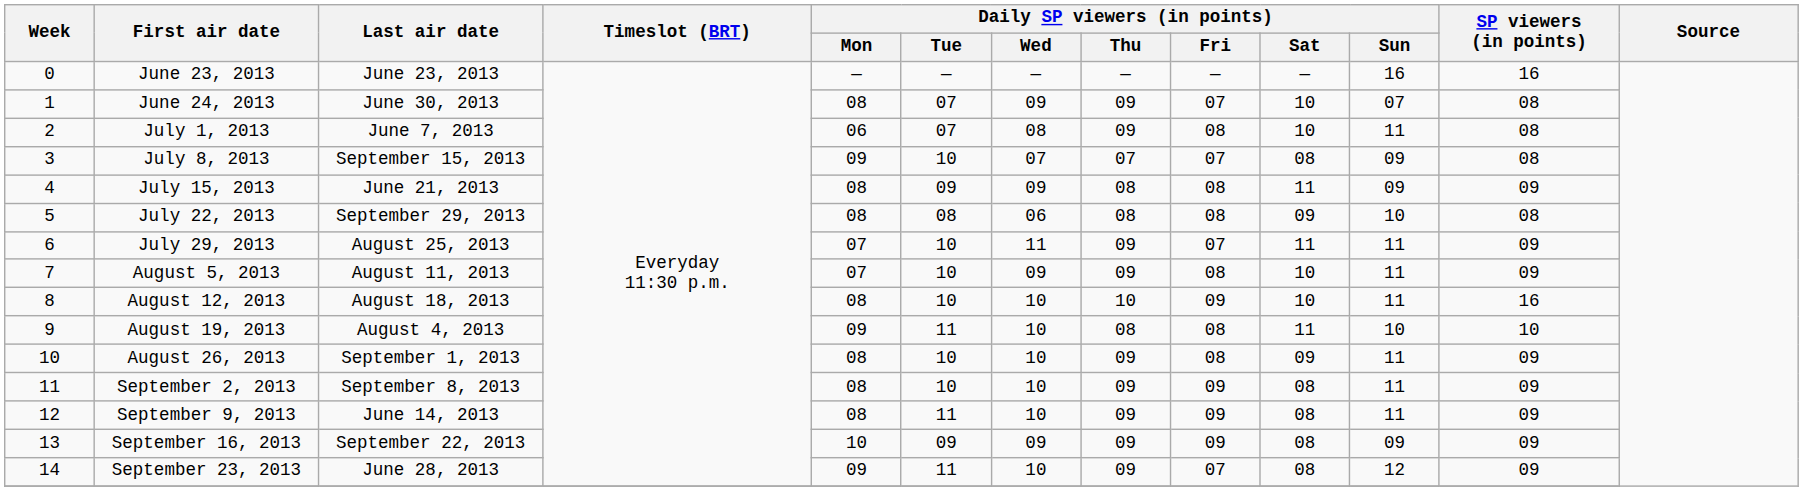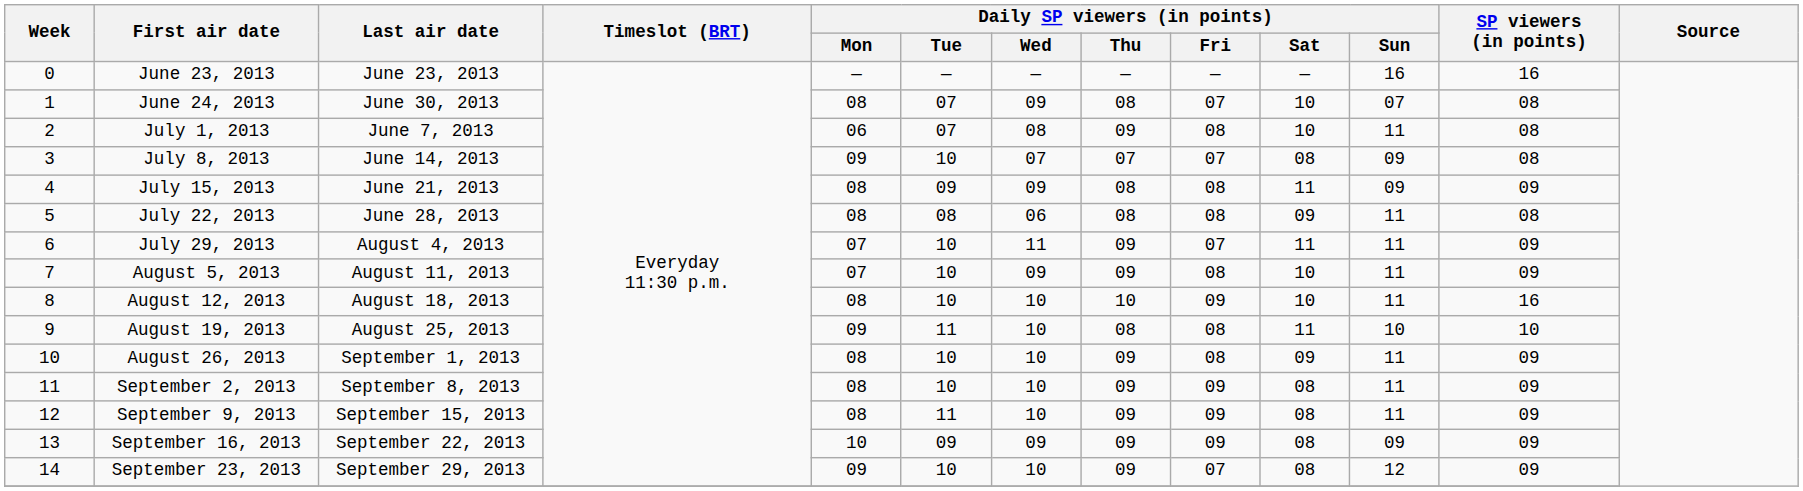June 24, 2013 | Daily SP viewers (in points) / Thu: 09 -> 08
July 8, 2013 | Last air date: September 15, 2013 -> June 14, 2013
July 22, 2013 | Last air date: September 29, 2013 -> June 28, 2013
July 22, 2013 | Daily SP viewers (in points) / Sun: 10 -> 11
July 29, 2013 | Last air date: August 25, 2013 -> August 4, 2013
August 19, 2013 | Last air date: August 4, 2013 -> August 25, 2013
September 9, 2013 | Last air date: June 14, 2013 -> September 15, 2013
September 23, 2013 | Last air date: June 28, 2013 -> September 29, 2013
September 23, 2013 | Daily SP viewers (in points) / Tue: 11 -> 10
